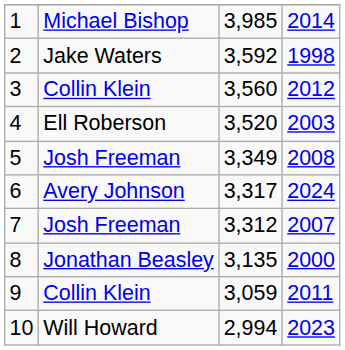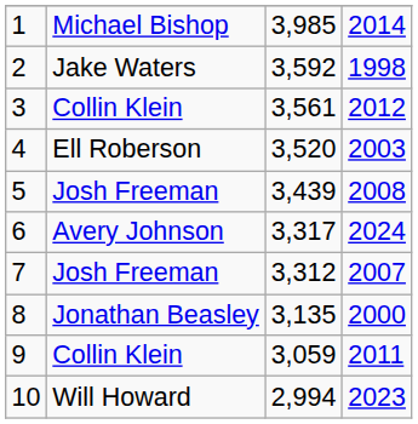3 | column 3: 3,560 -> 3,561
5 | column 3: 3,349 -> 3,439
